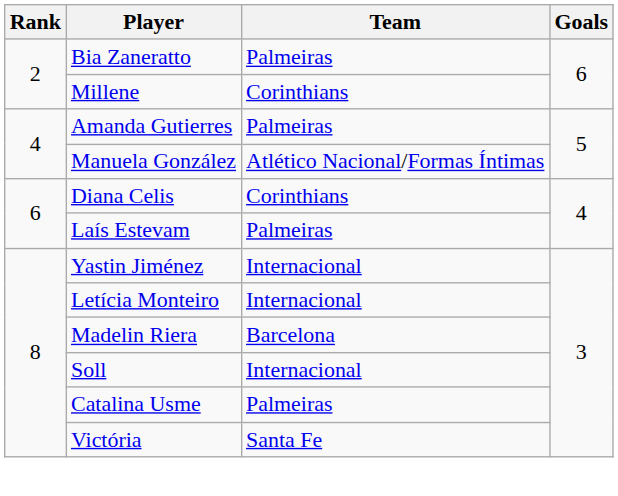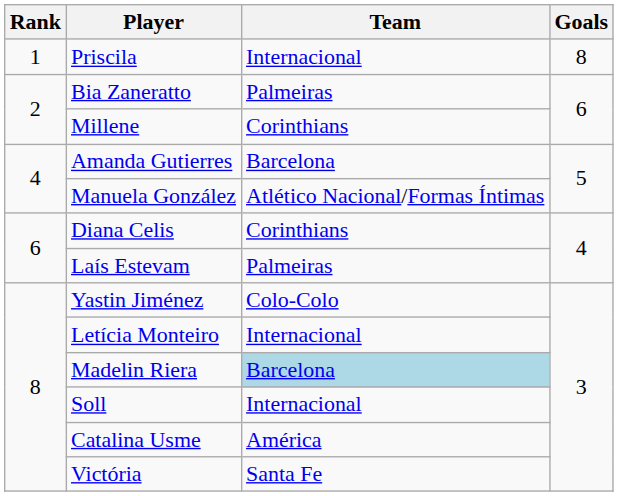+ row: 1 | Priscila | Internacional | 8
Amanda Gutierres | Team: Palmeiras -> Barcelona
Yastin Jiménez | Team: Internacional -> Colo-Colo
Madelin Riera | Team: no background -> lightblue background
Catalina Usme | Team: Palmeiras -> América
